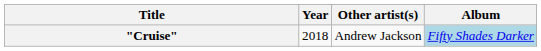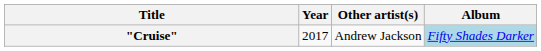"Cruise" | Year: 2018 -> 2017
